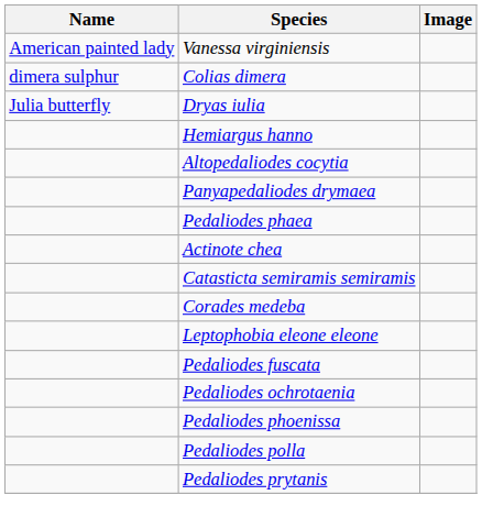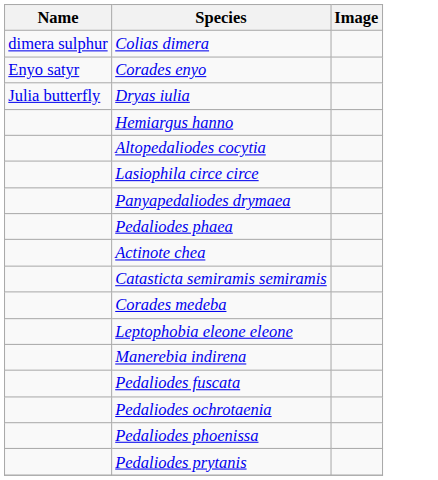- row: American painted lady | Vanessa virginiensis
+ row: Enyo satyr | Corades enyo
+ row: Lasiophila circe circe
+ row: Manerebia indirena
- row: Pedaliodes polla
